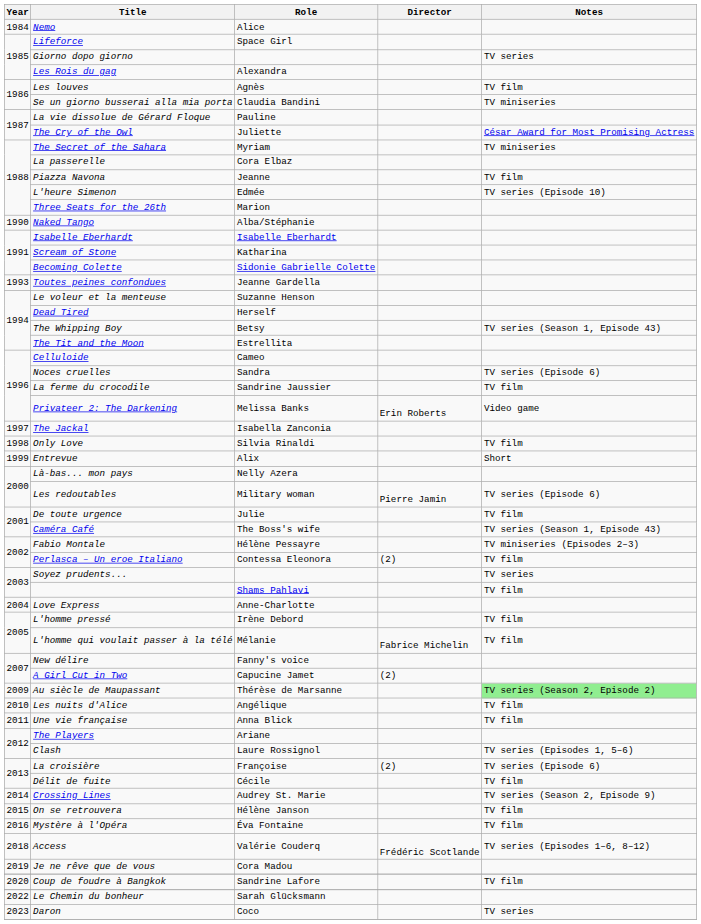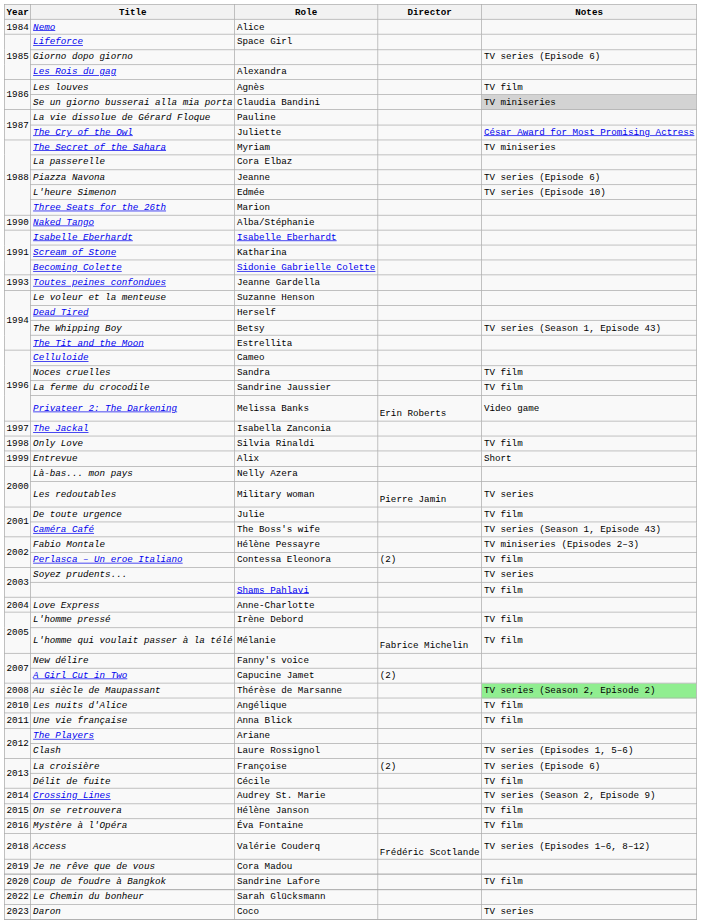Giorno dopo giorno | Notes: TV series -> TV series (Episode 6)
Se un giorno busserai alla mia porta | Notes: no background -> lightgrey background
Piazza Navona | Notes: TV film -> TV series (Episode 6)
Noces cruelles | Notes: TV series (Episode 6) -> TV film
Les redoutables | Notes: TV series (Episode 6) -> TV series
Au siècle de Maupassant | Year: 2009 -> 2008
